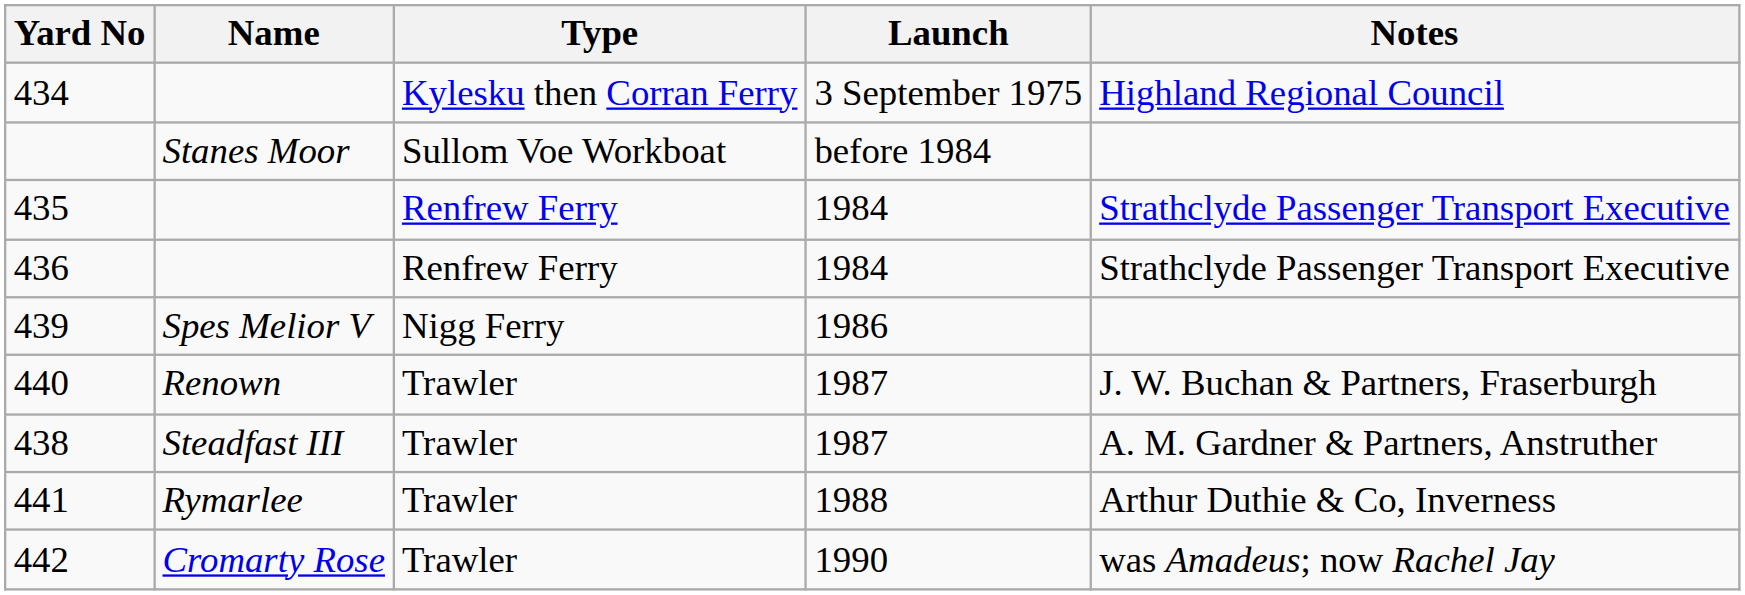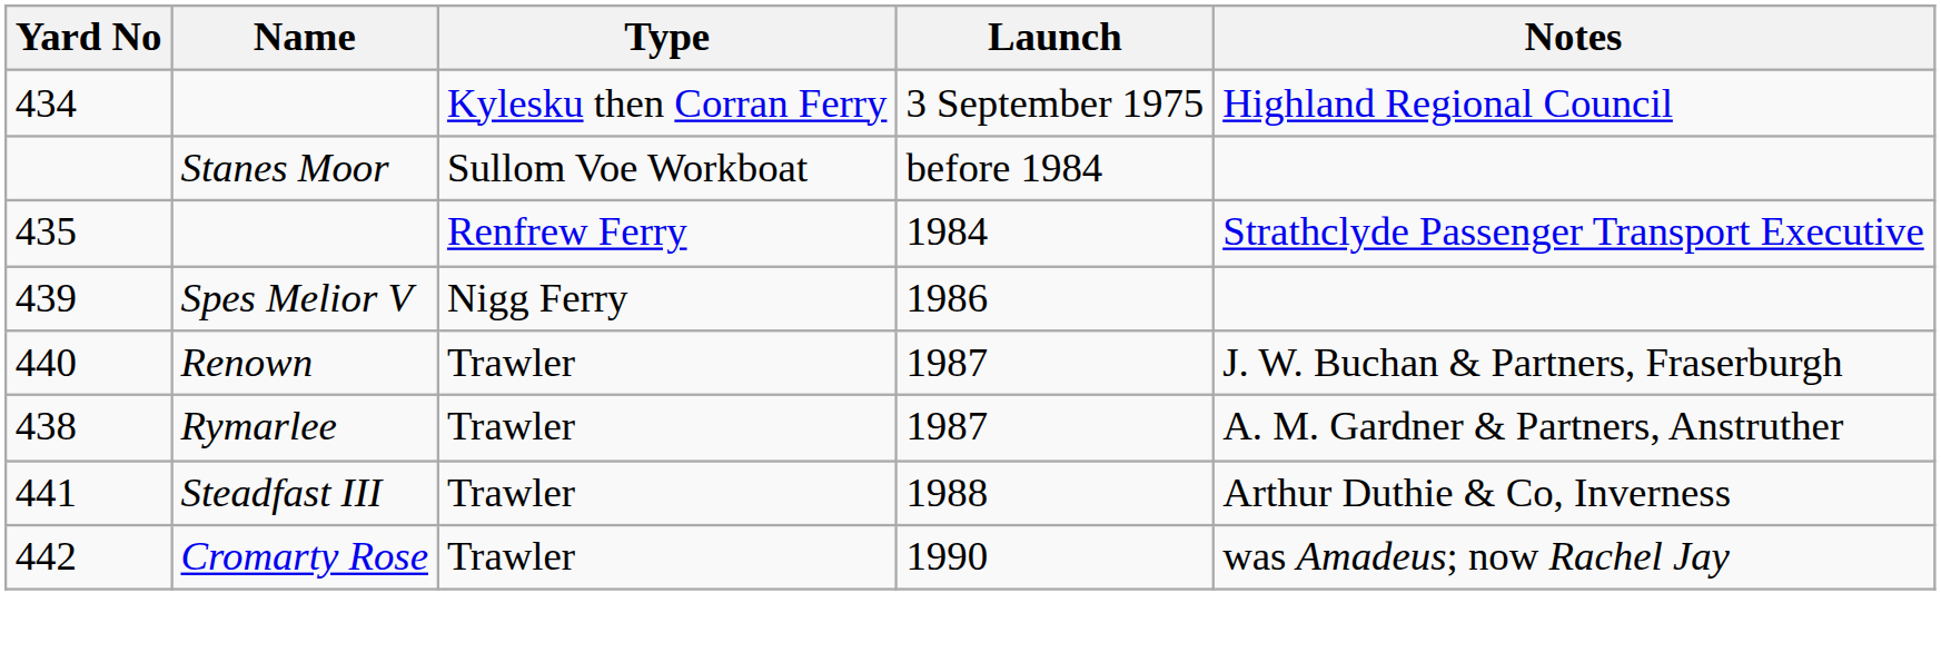- row: 436 | Renfrew Ferry | 1984 | Strathclyde Passenger Transport Executive
438 | Name: Steadfast III -> Rymarlee
441 | Name: Rymarlee -> Steadfast III
